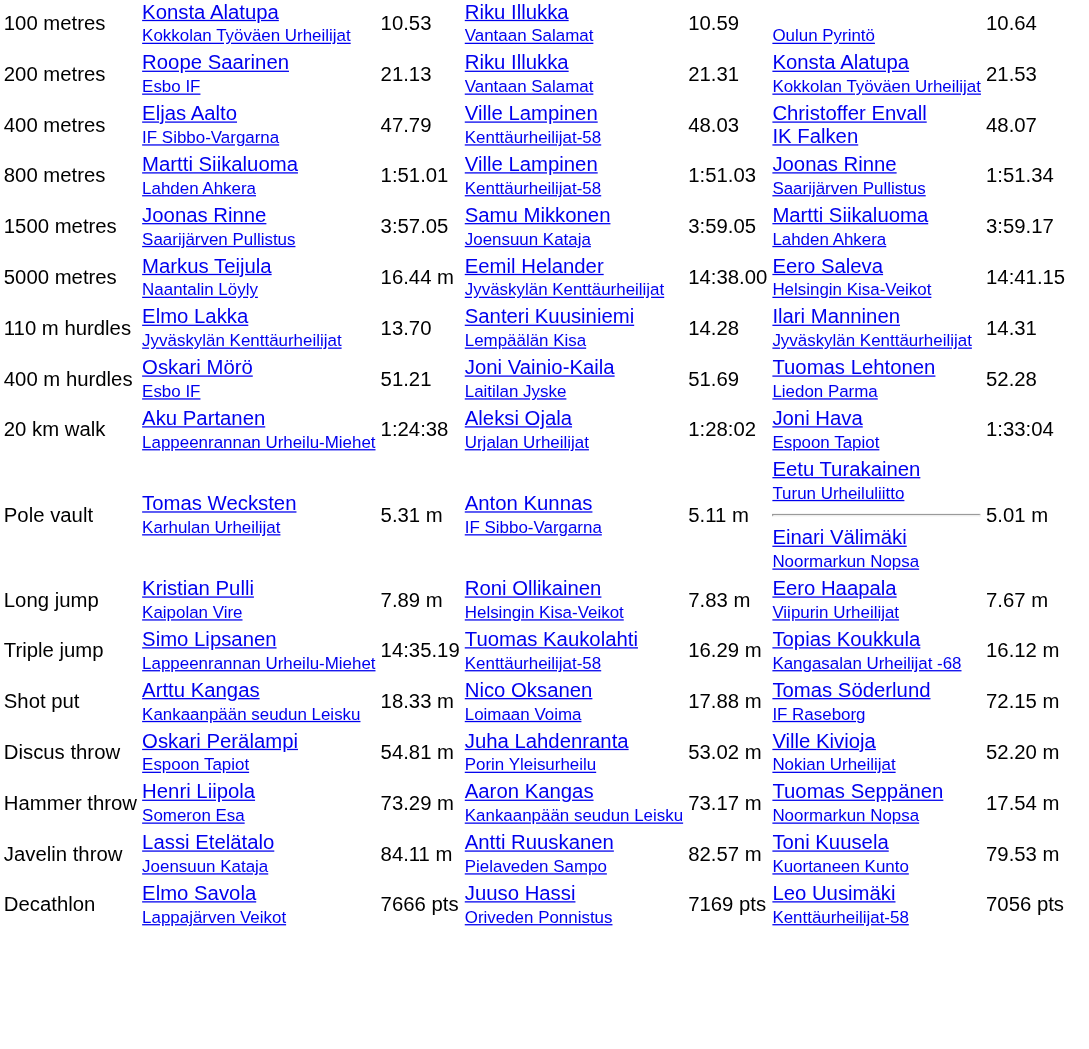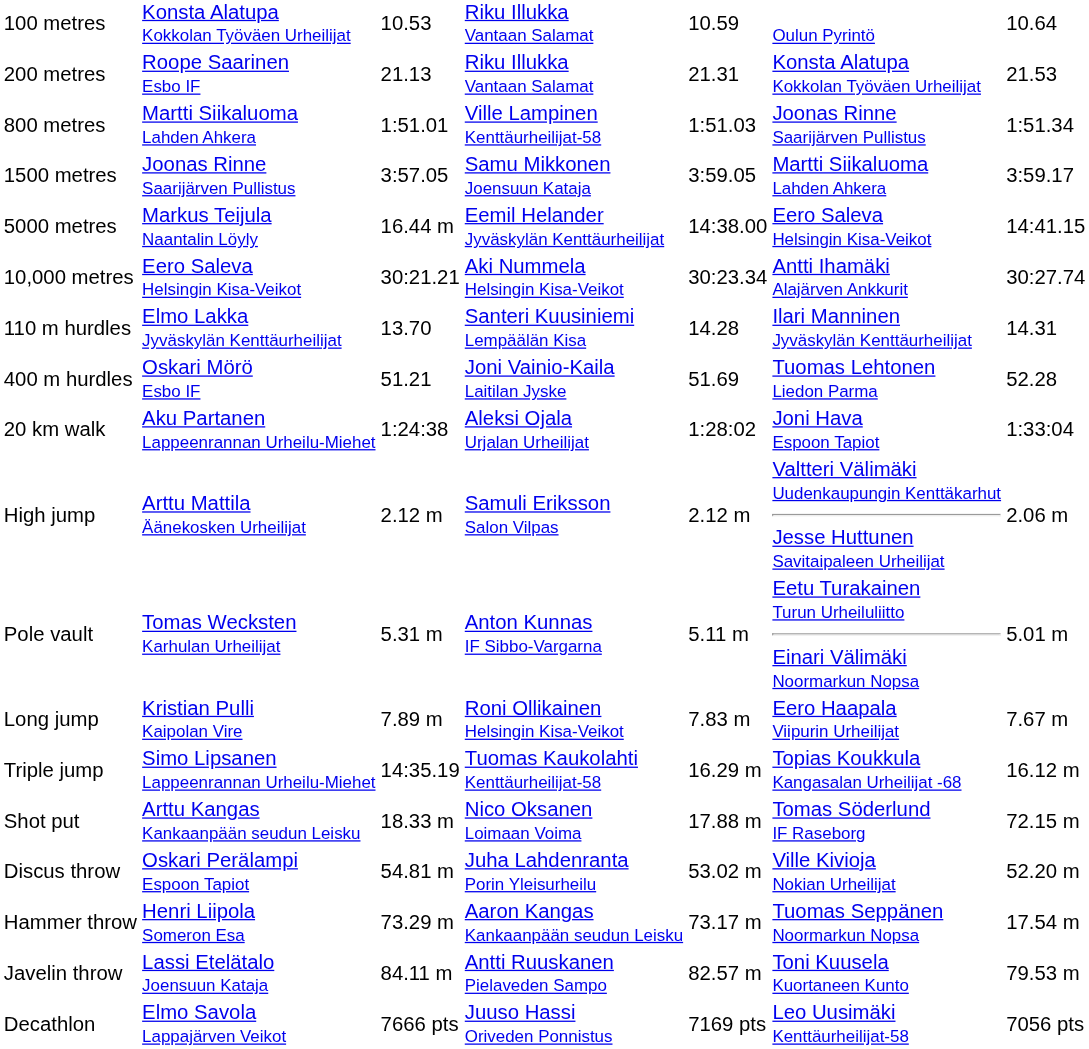- row: 400 metres | Eljas Aalto IF Sibbo-Vargarna | 47.79 | Ville Lampinen Kenttäurheilijat-58 | 48.03 | Christoffer Envall IK Falken | 48.07
+ row: 10,000 metres | Eero Saleva Helsingin Kisa-Veikot | 30:21.21 | Aki Nummela Helsingin Kisa-Veikot | 30:23.34 | Antti Ihamäki Alajärven Ankkurit | 30:27.74
+ row: High jump | Arttu Mattila Äänekosken Urheilijat | 2.12 m | Samuli Eriksson Salon Vilpas | 2.12 m | Valtteri Välimäki Uudenkaupungin Kenttäkarhut Jesse Huttunen Savitaipaleen Urheilijat | 2.06 m
